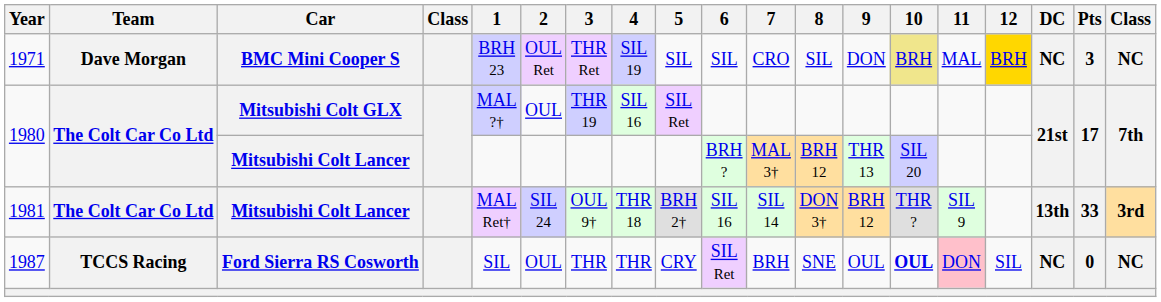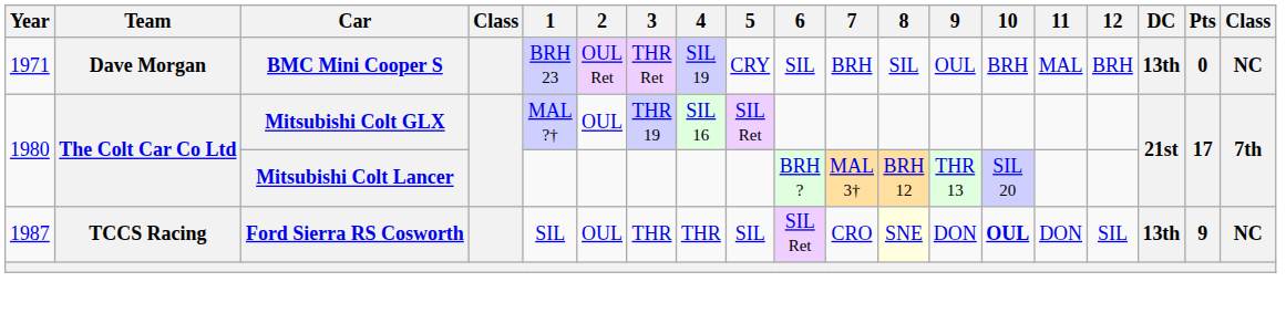1971 | 5: SIL -> CRY
1971 | 7: CRO -> BRH
1971 | 9: DON -> OUL
1971 | 10: khaki background -> no background
1971 | 12: gold background -> no background
1971 | DC: NC -> 13th
1971 | Pts: 3 -> 0
- row: 1981 | The Colt Car Co Ltd | Mitsubishi Colt Lancer | MAL Ret† | SIL 24 | OUL 9† | THR 18 | BRH 2† | SIL 16 | SIL 14 | DON 3† | BRH 12 | THR ? | SIL 9 | 13th | 33 | 3rd
1987 | 5: CRY -> SIL
1987 | 7: BRH -> CRO
1987 | 8: no background -> lightyellow background
1987 | 9: OUL -> DON
1987 | 11: pink background -> no background
1987 | DC: NC -> 13th
1987 | Pts: 0 -> 9
